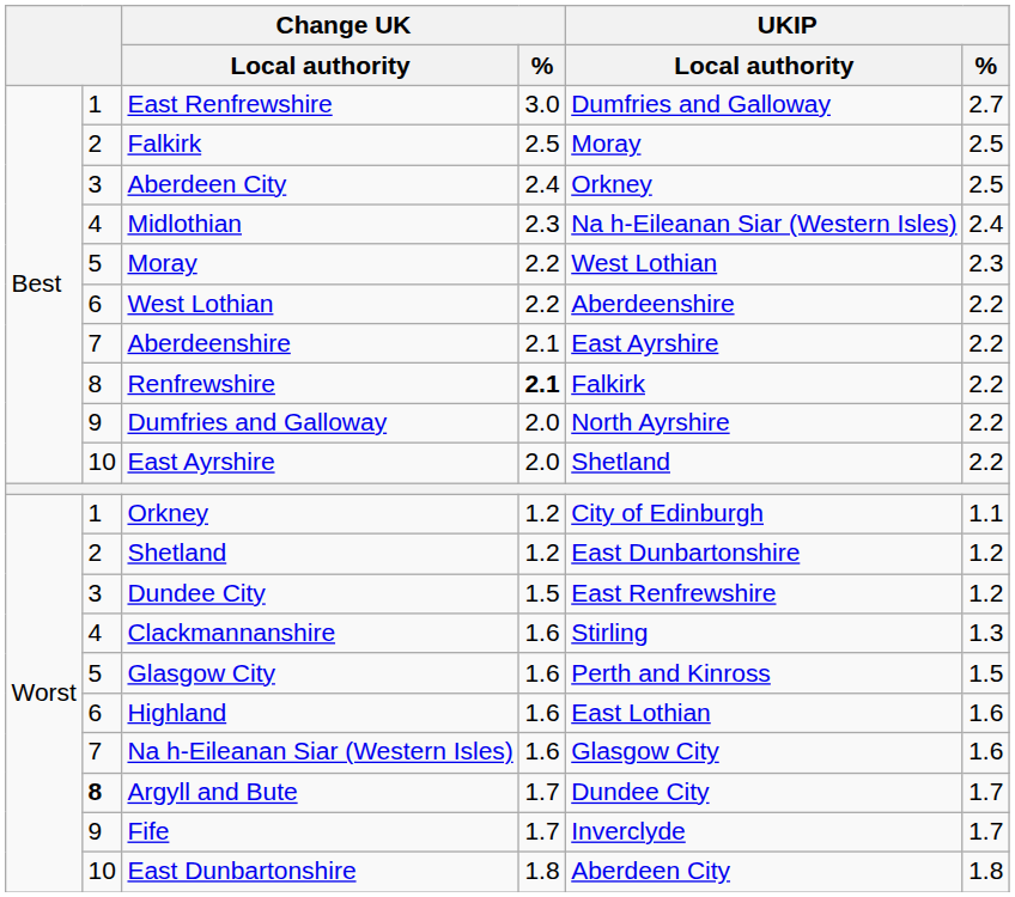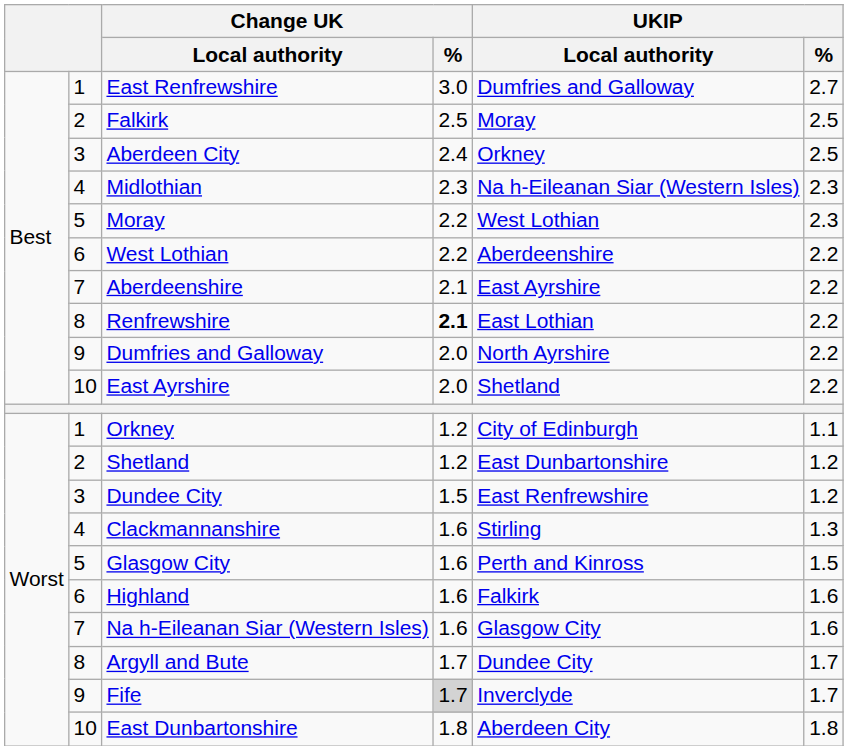Midlothian | UKIP / %: 2.4 -> 2.3
Renfrewshire | UKIP / Local authority: Falkirk -> East Lothian
Highland | UKIP / Local authority: East Lothian -> Falkirk
Argyll and Bute | column 2: bold -> normal
Fife | Change UK / %: no background -> lightgrey background
